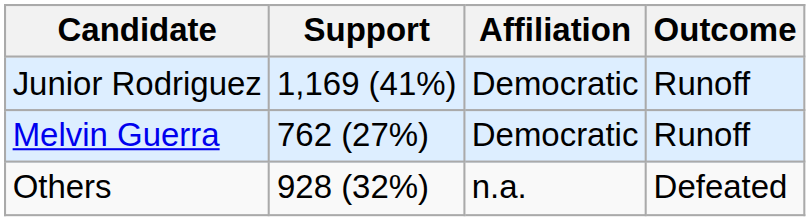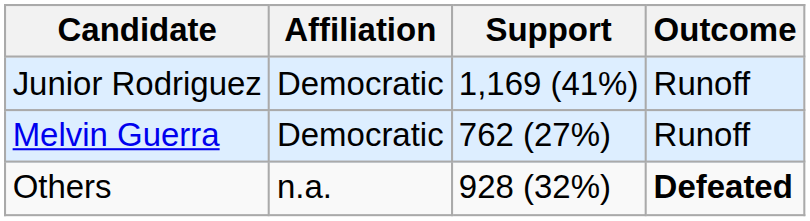columns swapped: Affiliation <-> Support
Others | Outcome: normal -> bold
